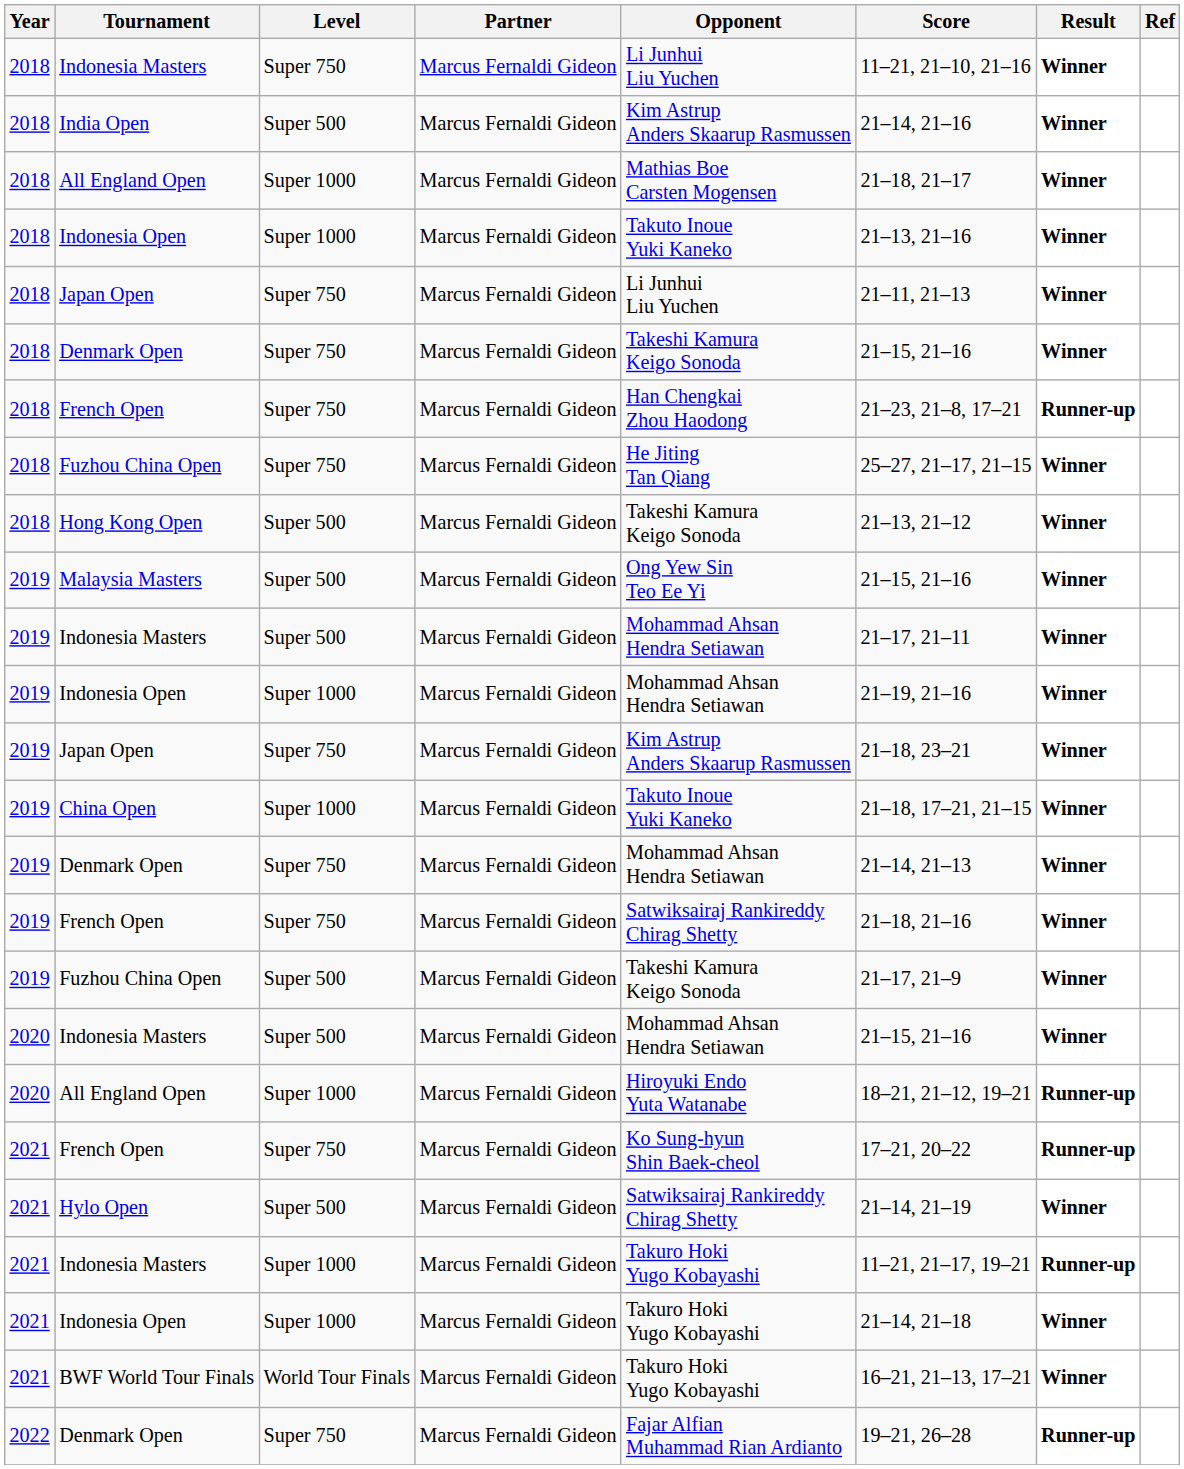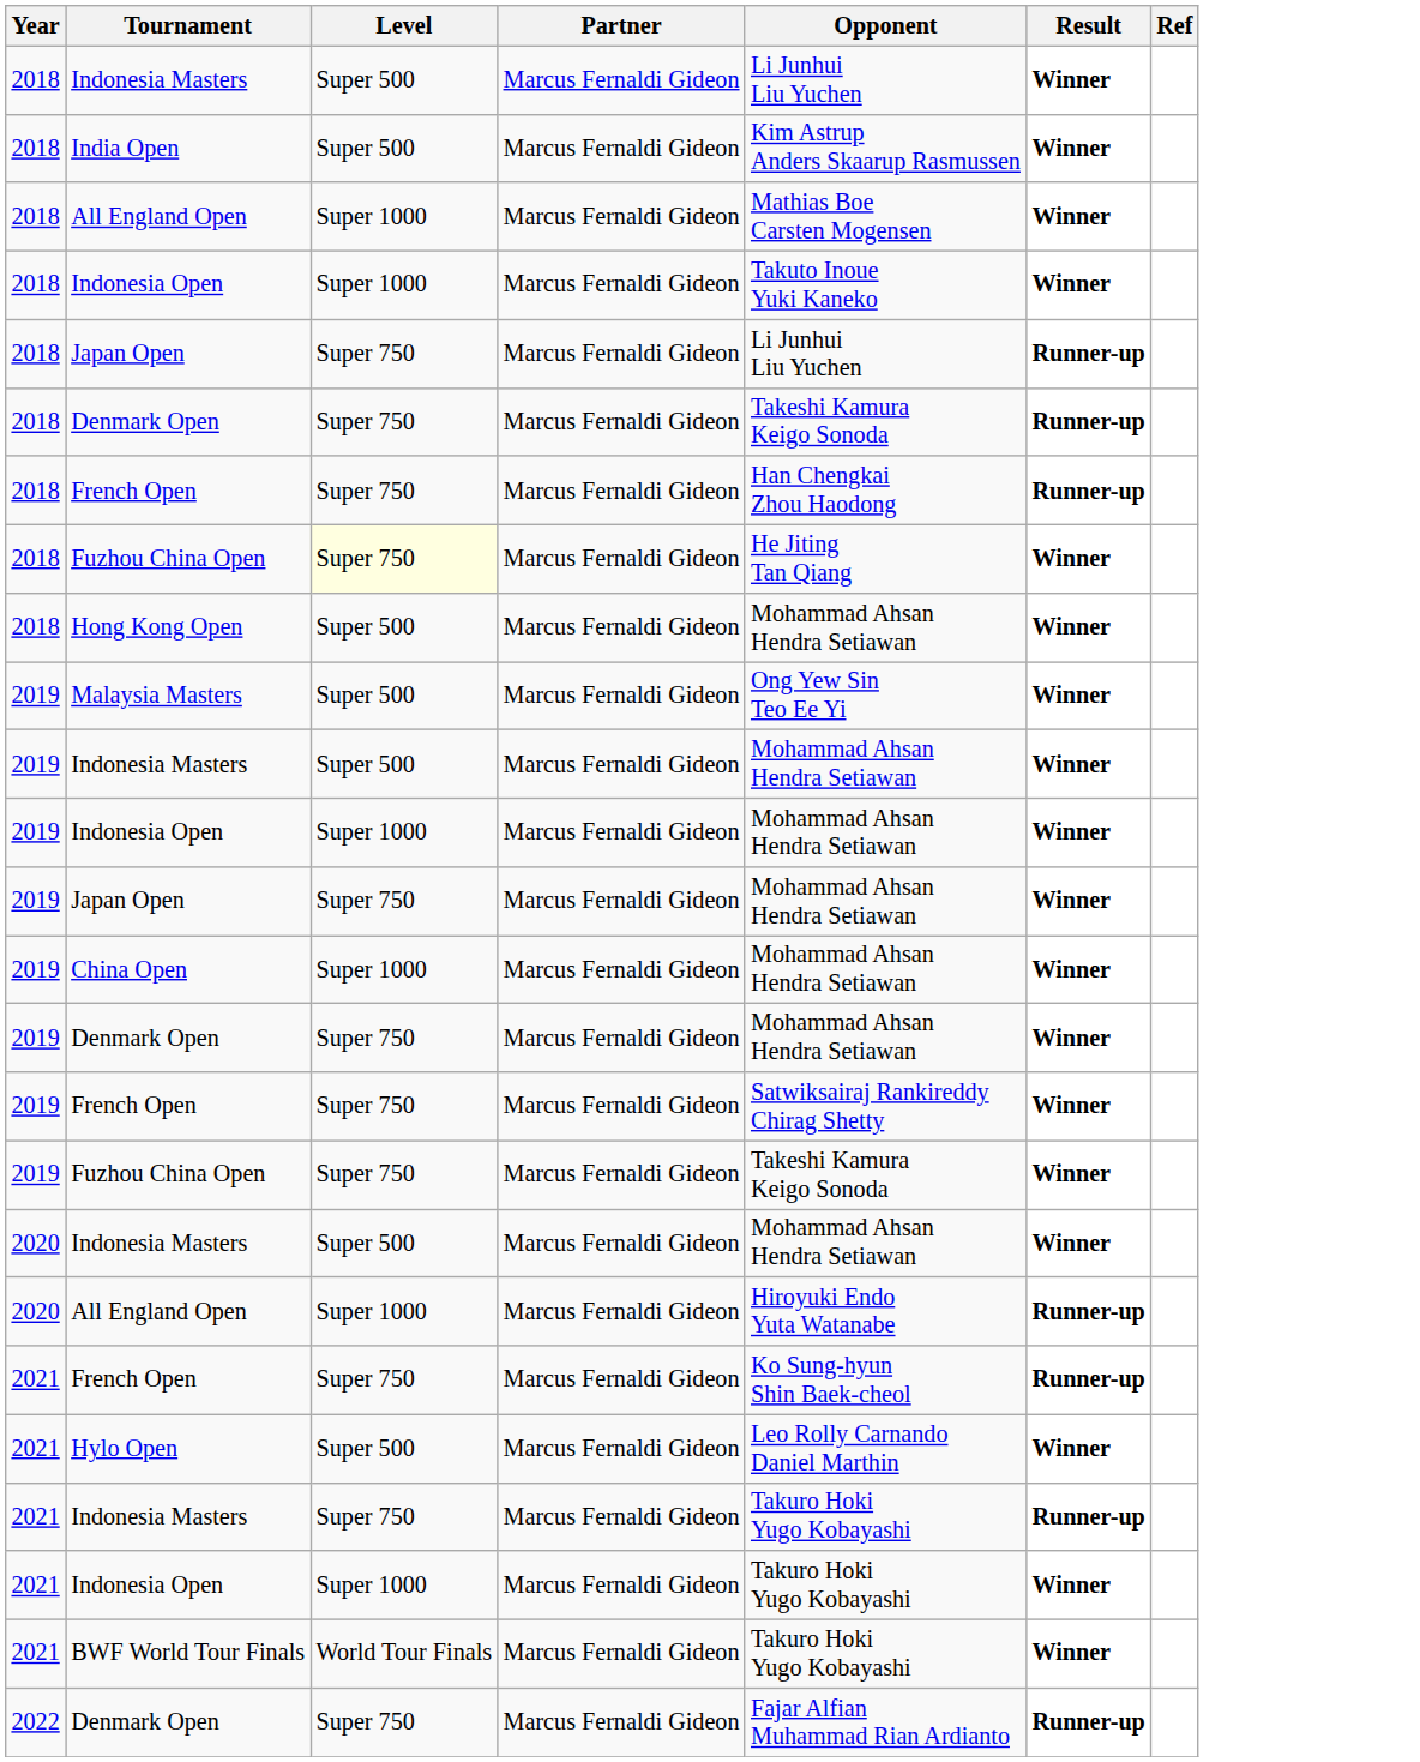- column: Score | 11–21, 21–10, 21–16 | 21–14, 21–16 | 21–18, 21–17 | 21–13, 21–16 | 21–11, 21–13 | 21–15, 21–16 | 21–23, 21–8, 17–21 | 25–27, 21–17, 21–15 | 21–13, 21–12 | 21–15, 21–16 | 21–17, 21–11 | 21–19, 21–16 | 21–18, 23–21 | 21–18, 17–21, 21–15 | 21–14, 21–13 | 21–18, 21–16 | 21–17, 21–9 | 21–15, 21–16 | 18–21, 21–12, 19–21 | 17–21, 20–22 | 21–14, 21–19 | 11–21, 21–17, 19–21 | 21–14, 21–18 | 16–21, 21–13, 17–21 | 19–21, 26–28
2018 / Indonesia Masters | Level: Super 750 -> Super 500
2018 / Japan Open | Result: Winner -> Runner-up
2018 / Denmark Open | Result: Winner -> Runner-up
2018 / Fuzhou China Open | Level: no background -> lightyellow background
Hong Kong Open | Opponent: Takeshi Kamura Keigo Sonoda -> Mohammad Ahsan Hendra Setiawan
2019 / Japan Open | Opponent: Kim Astrup Anders Skaarup Rasmussen -> Mohammad Ahsan Hendra Setiawan
China Open | Opponent: Takuto Inoue Yuki Kaneko -> Mohammad Ahsan Hendra Setiawan
2019 / Fuzhou China Open | Level: Super 500 -> Super 750
Hylo Open | Opponent: Satwiksairaj Rankireddy Chirag Shetty -> Leo Rolly Carnando Daniel Marthin
2021 / Indonesia Masters | Level: Super 1000 -> Super 750
